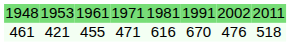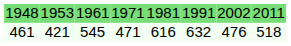461 | column 3: 455 -> 545
461 | column 6: 670 -> 632
